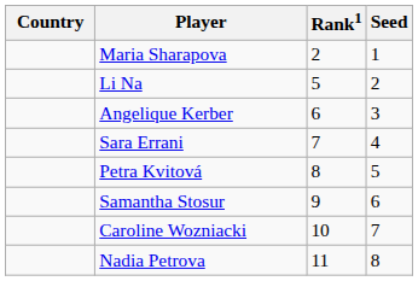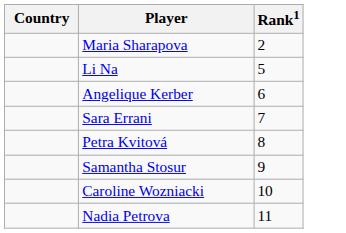- column: Seed | 1 | 2 | 3 | 4 | 5 | 6 | 7 | 8
